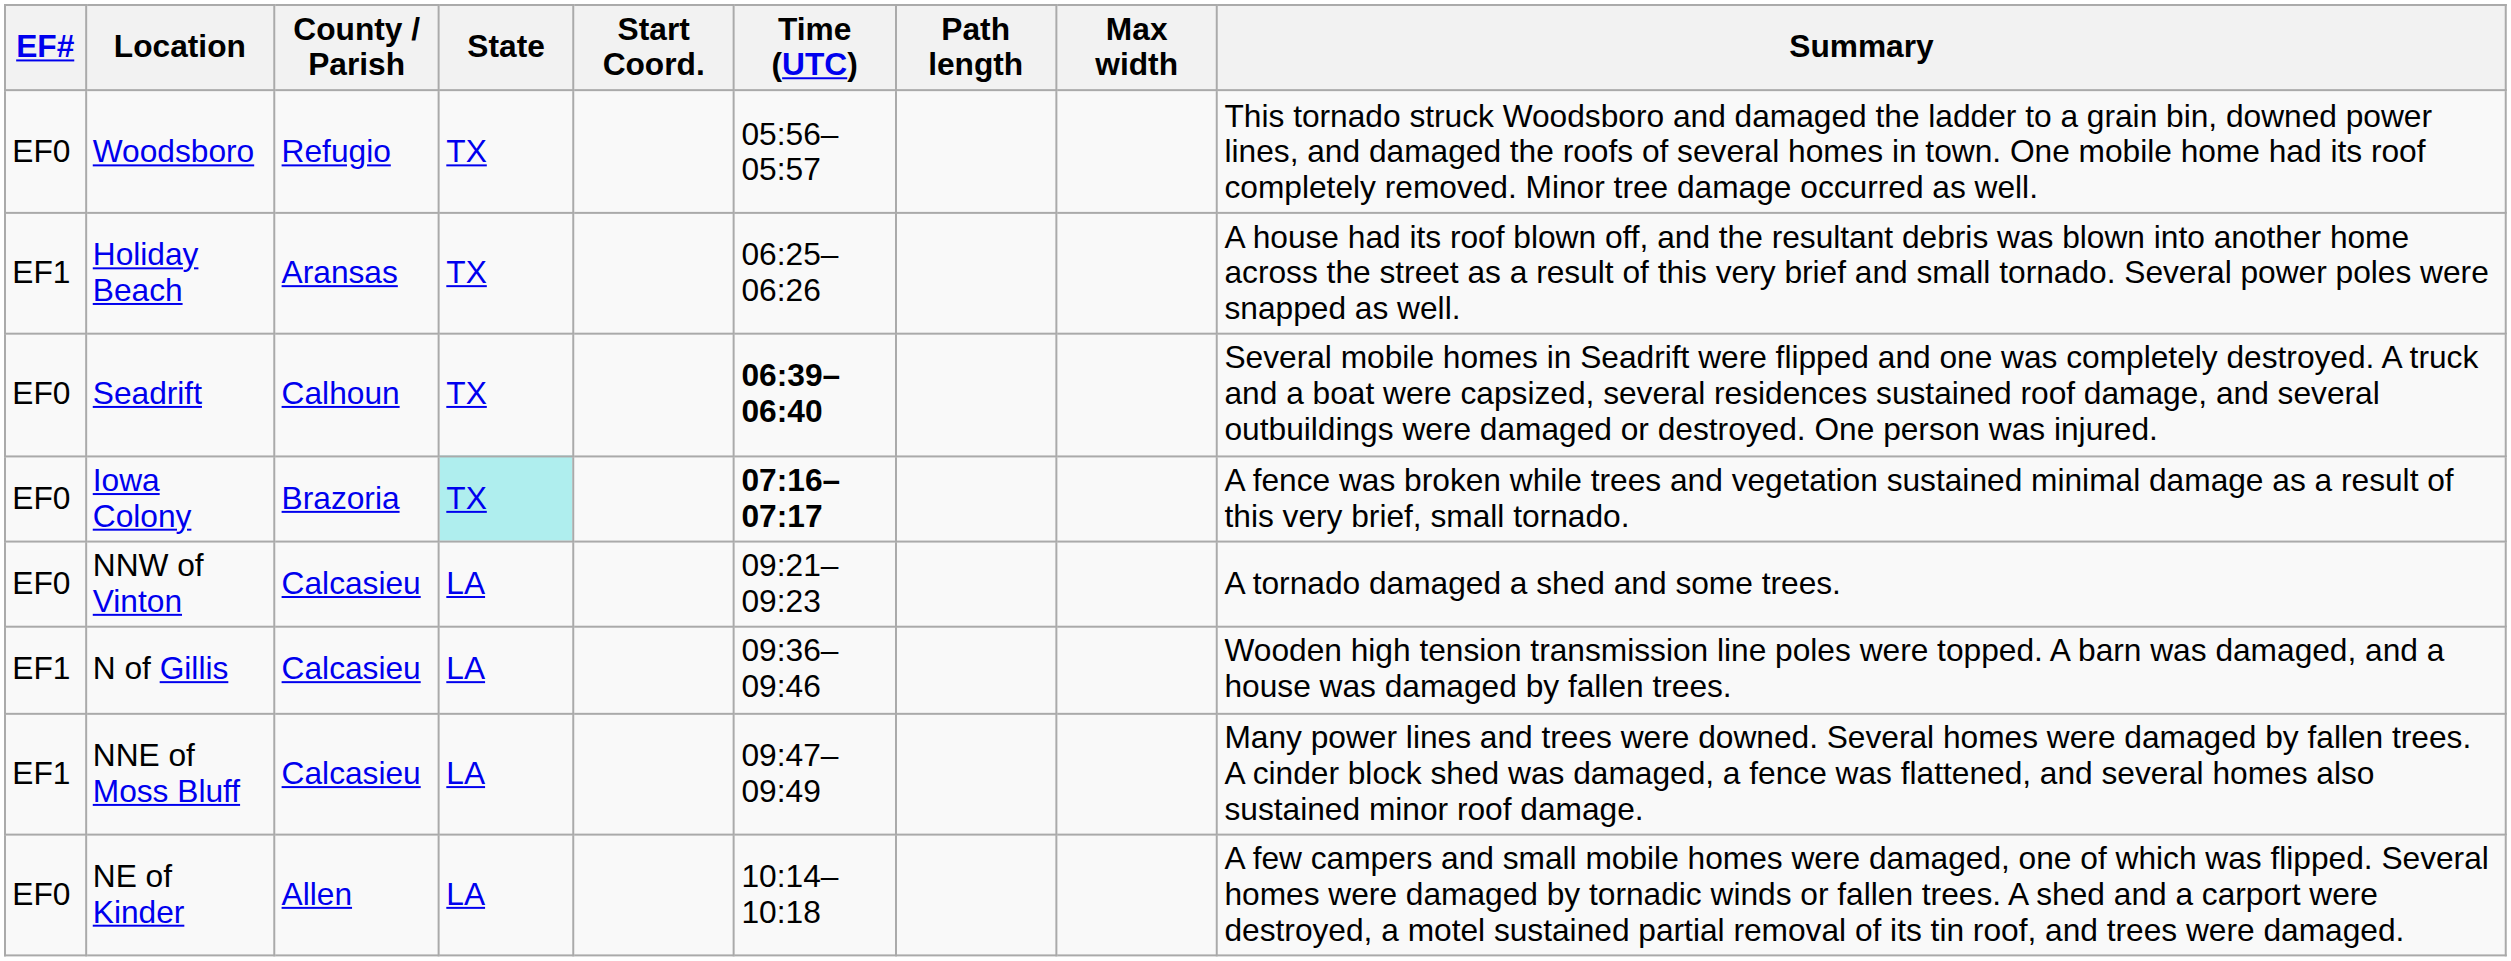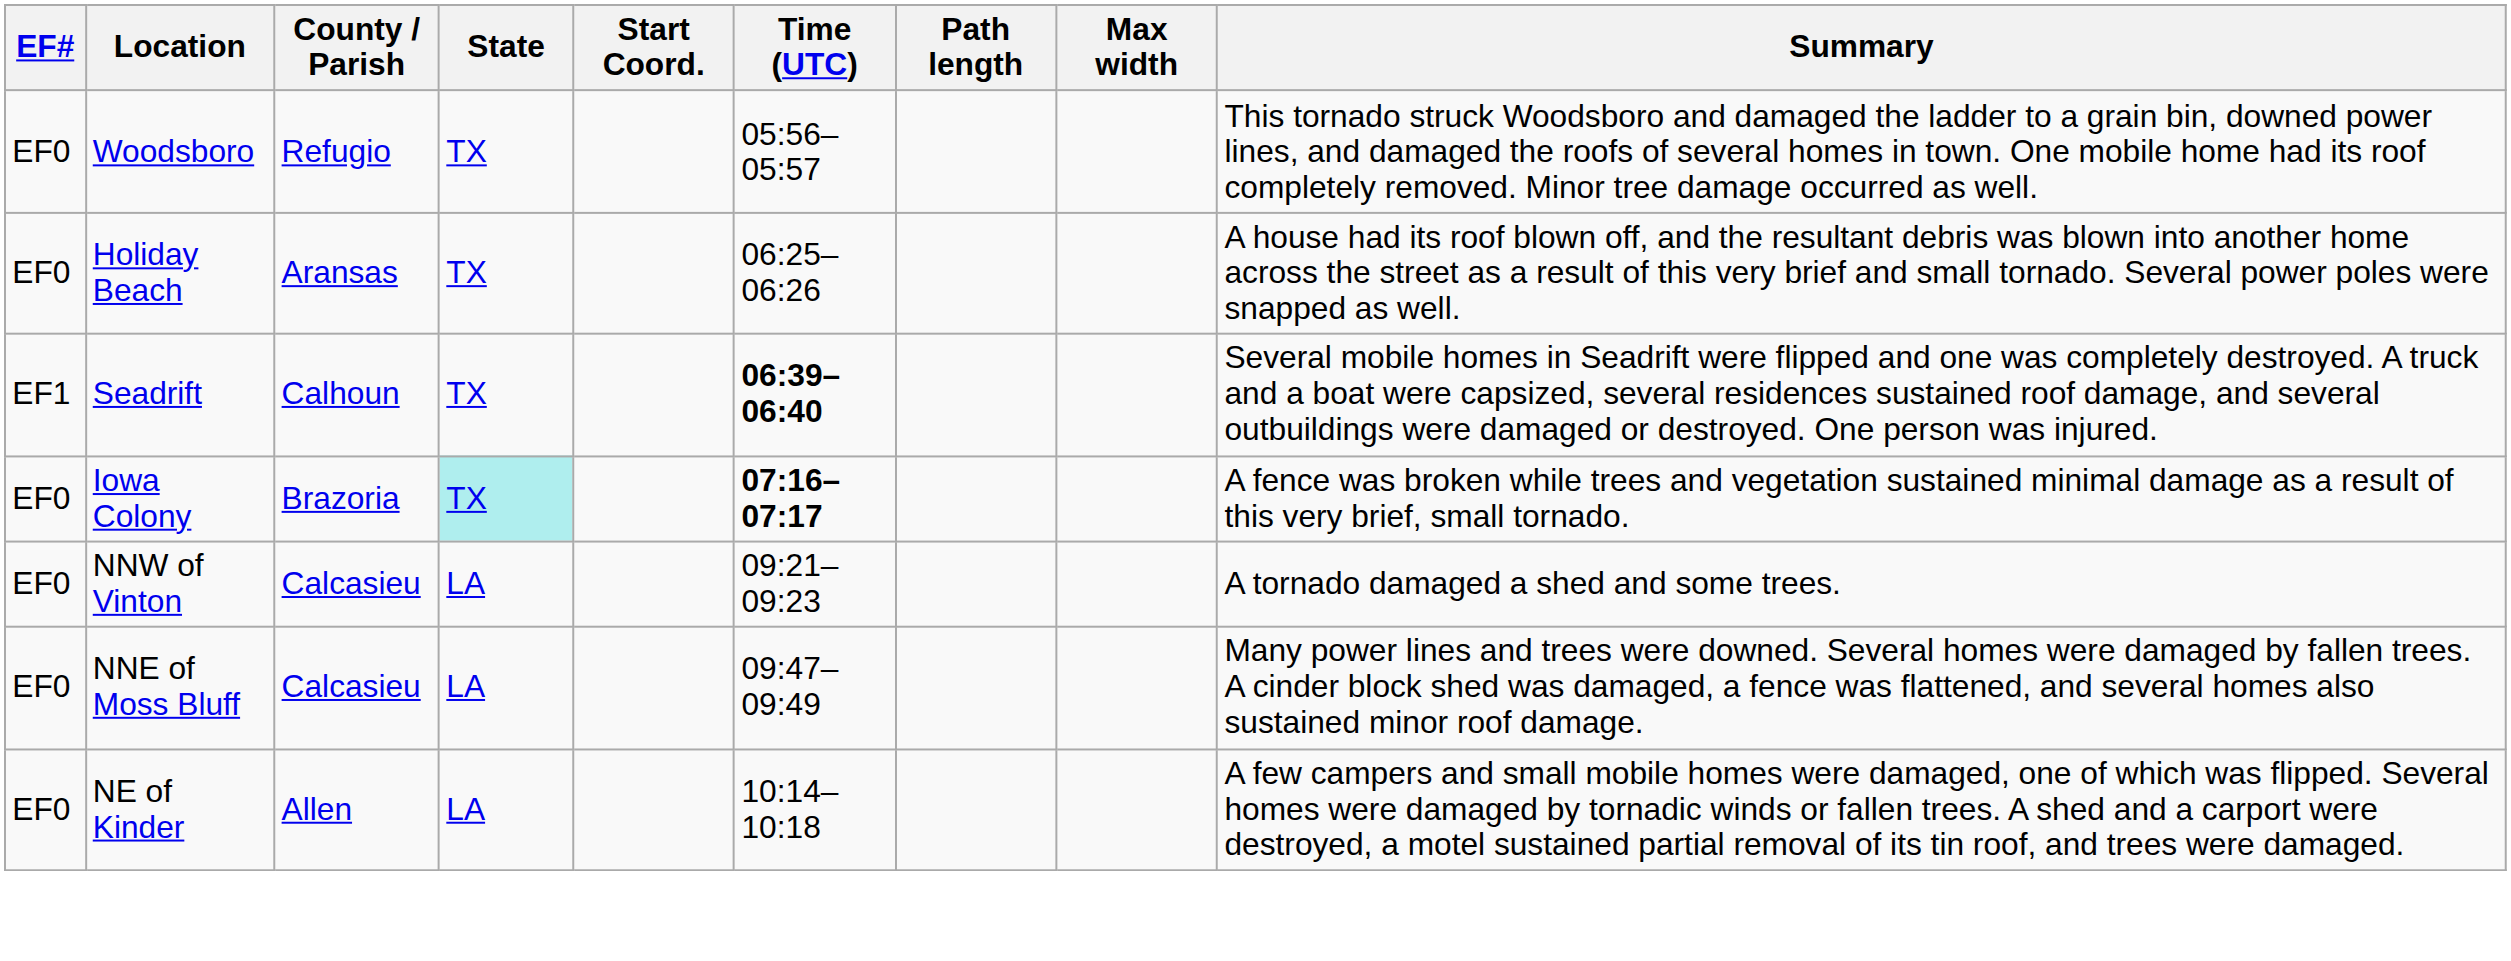Holiday Beach | EF#: EF1 -> EF0
Seadrift | EF#: EF0 -> EF1
- row: EF1 | N of Gillis | Calcasieu | LA | 09:36–09:46 | Wooden high tension transmission line poles were topped. A barn was damaged, and a house was damaged by fallen trees.
NNE of Moss Bluff | EF#: EF1 -> EF0
